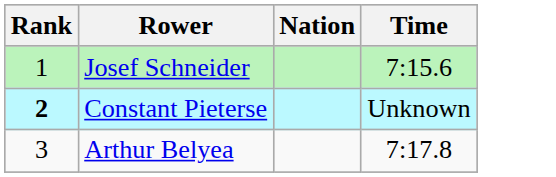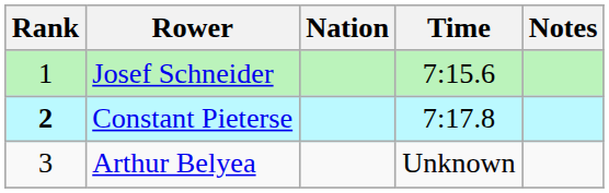+ column: Notes
Constant Pieterse | Time: Unknown -> 7:17.8
Arthur Belyea | Time: 7:17.8 -> Unknown
